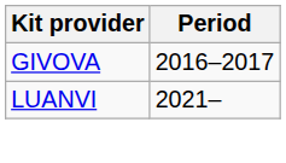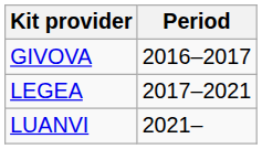+ row: LEGEA | 2017–2021
